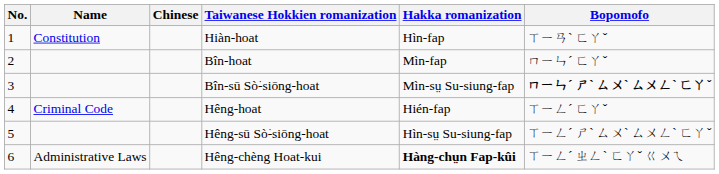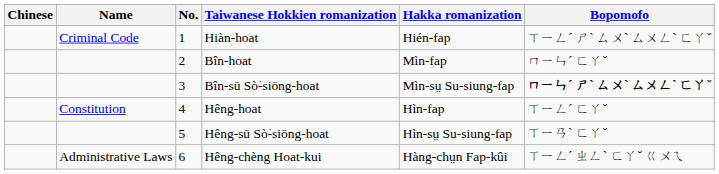columns swapped: No. <-> Chinese
Hiàn-hoat | Name: Constitution -> Criminal Code
Hiàn-hoat | Hakka romanization: Hìn-fap -> Hién-fap
Hiàn-hoat | Bopomofo: ㄒㄧㄢˋ ㄈㄚˇ -> ㄒㄧㄥˊ ㄕˋ ㄙㄨˋ ㄙㄨㄥˋ ㄈㄚˇ
Hêng-hoat | Name: Criminal Code -> Constitution
Hêng-hoat | Hakka romanization: Hién-fap -> Hìn-fap
Hêng-sū Sò͘-siōng-hoat | Bopomofo: ㄒㄧㄥˊ ㄕˋ ㄙㄨˋ ㄙㄨㄥˋ ㄈㄚˇ -> ㄒㄧㄢˋ ㄈㄚˇ
Hêng-chèng Hoat-kui | Hakka romanization: bold -> normal
